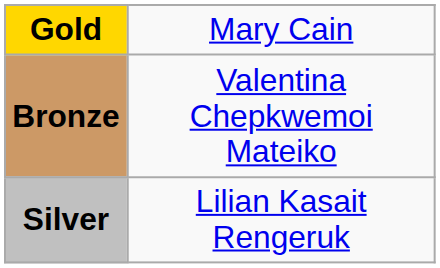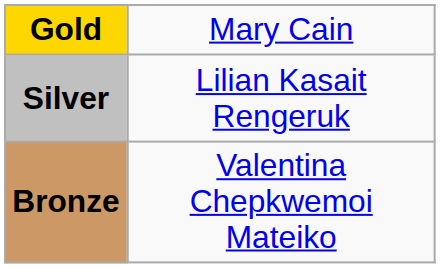rows swapped: Silver <-> Bronze
